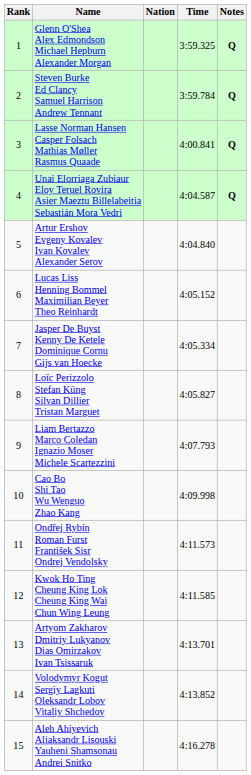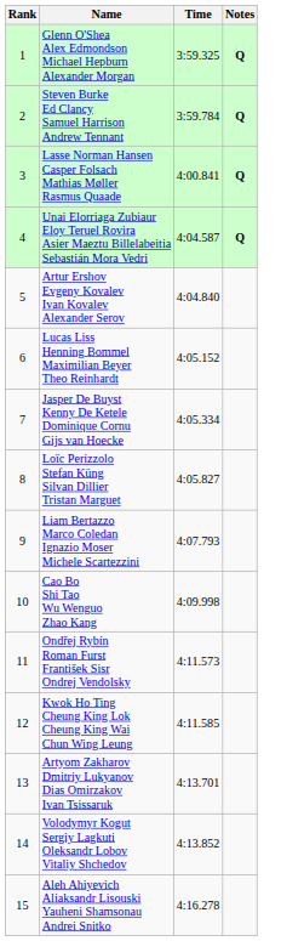- column: Nation
